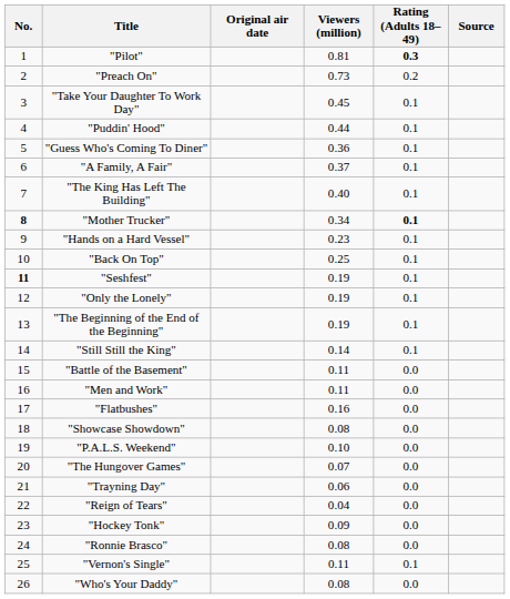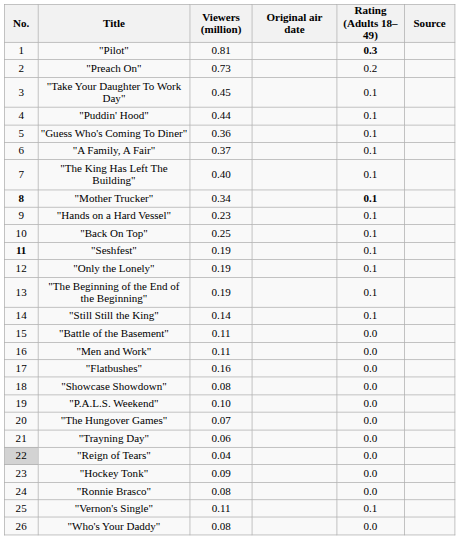columns swapped: Original air date <-> Viewers (million)
"Reign of Tears" | No.: no background -> lightgrey background
